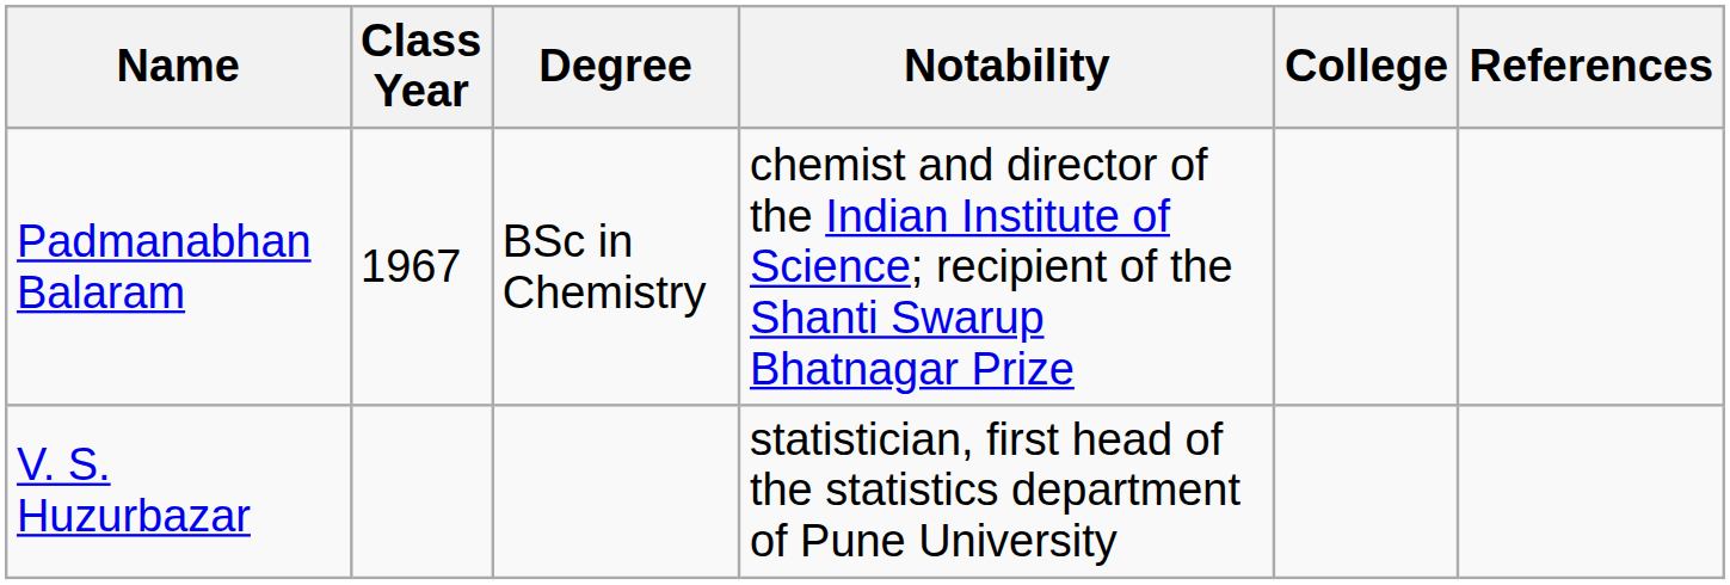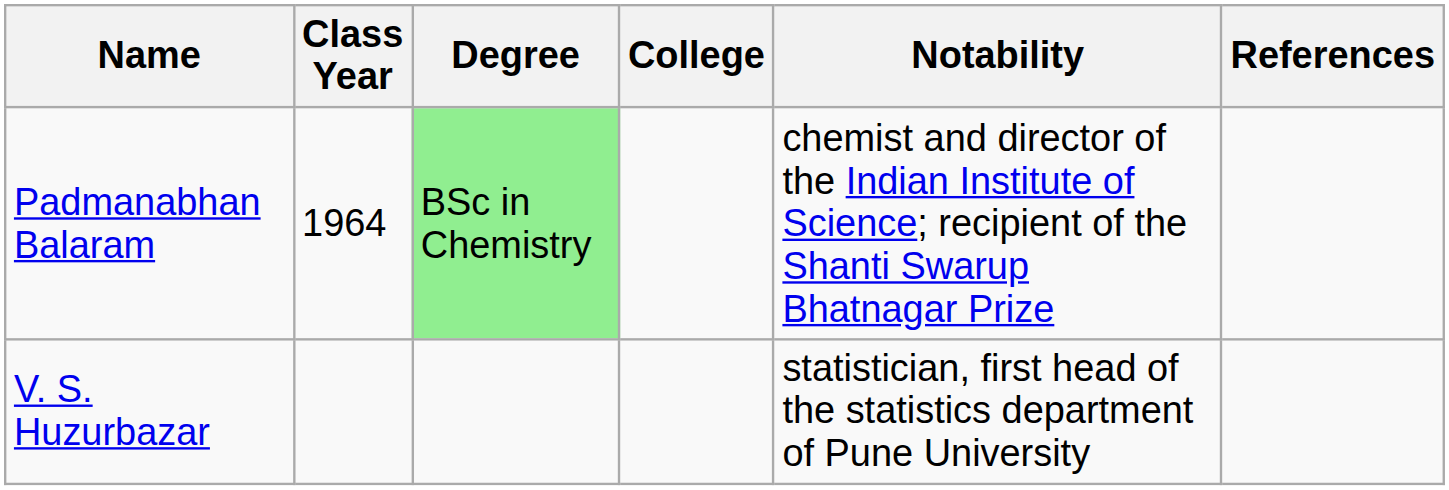columns swapped: College <-> Notability
Padmanabhan Balaram | Class Year: 1967 -> 1964
Padmanabhan Balaram | Degree: no background -> lightgreen background
